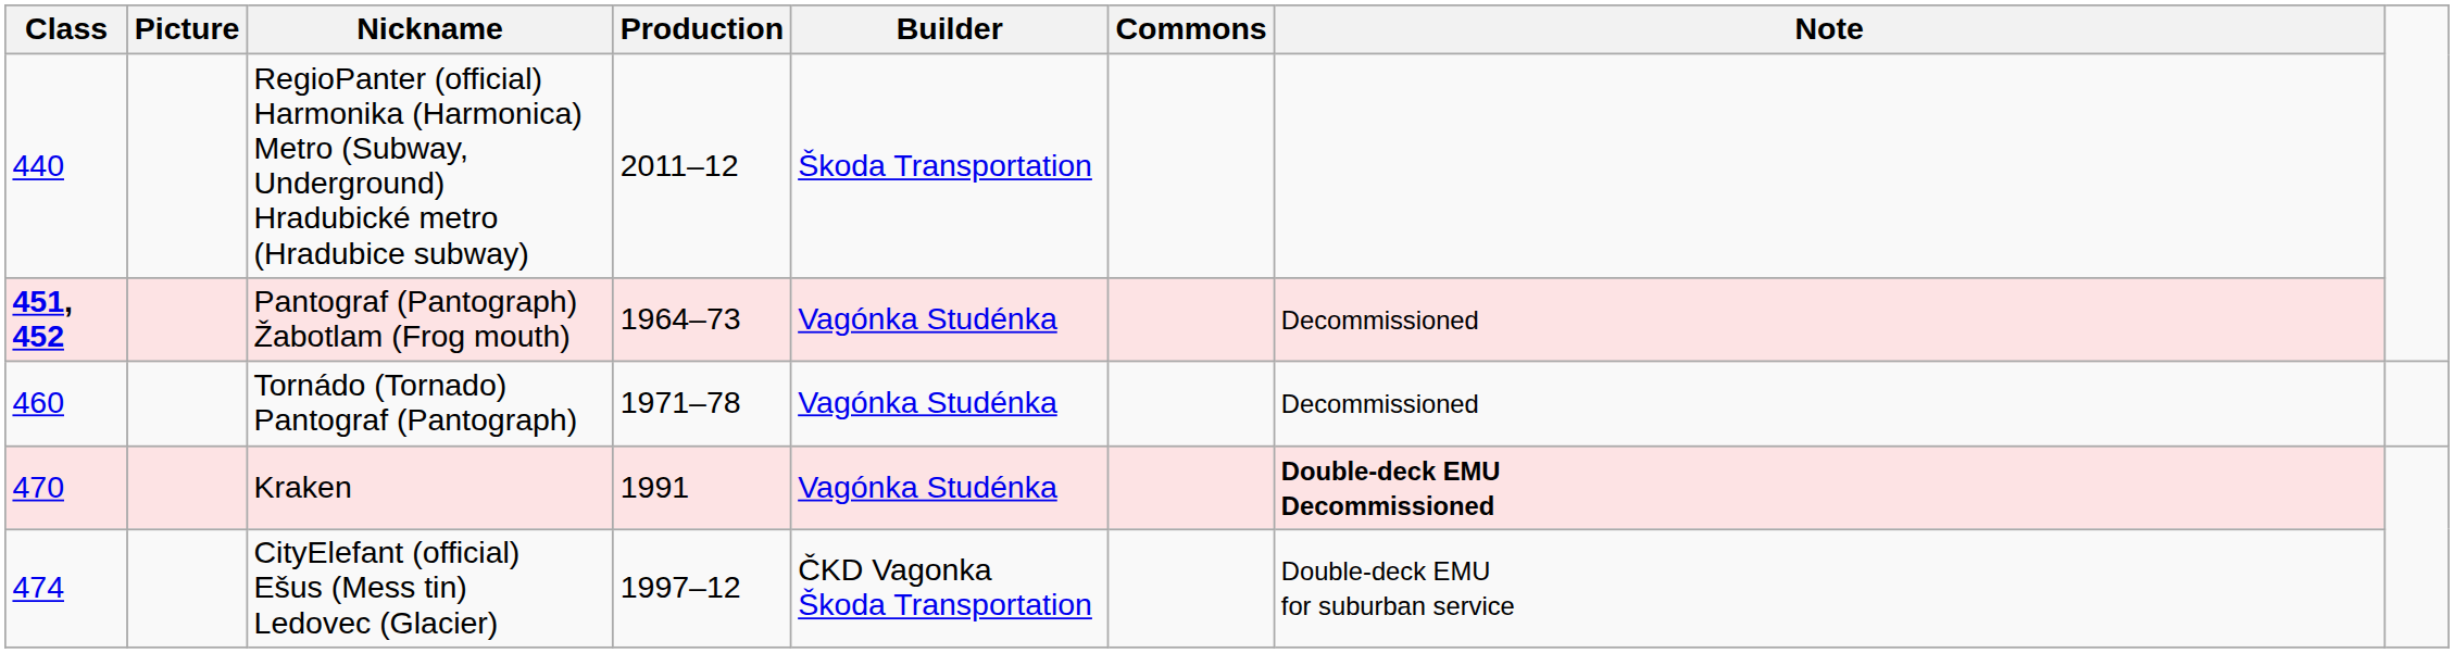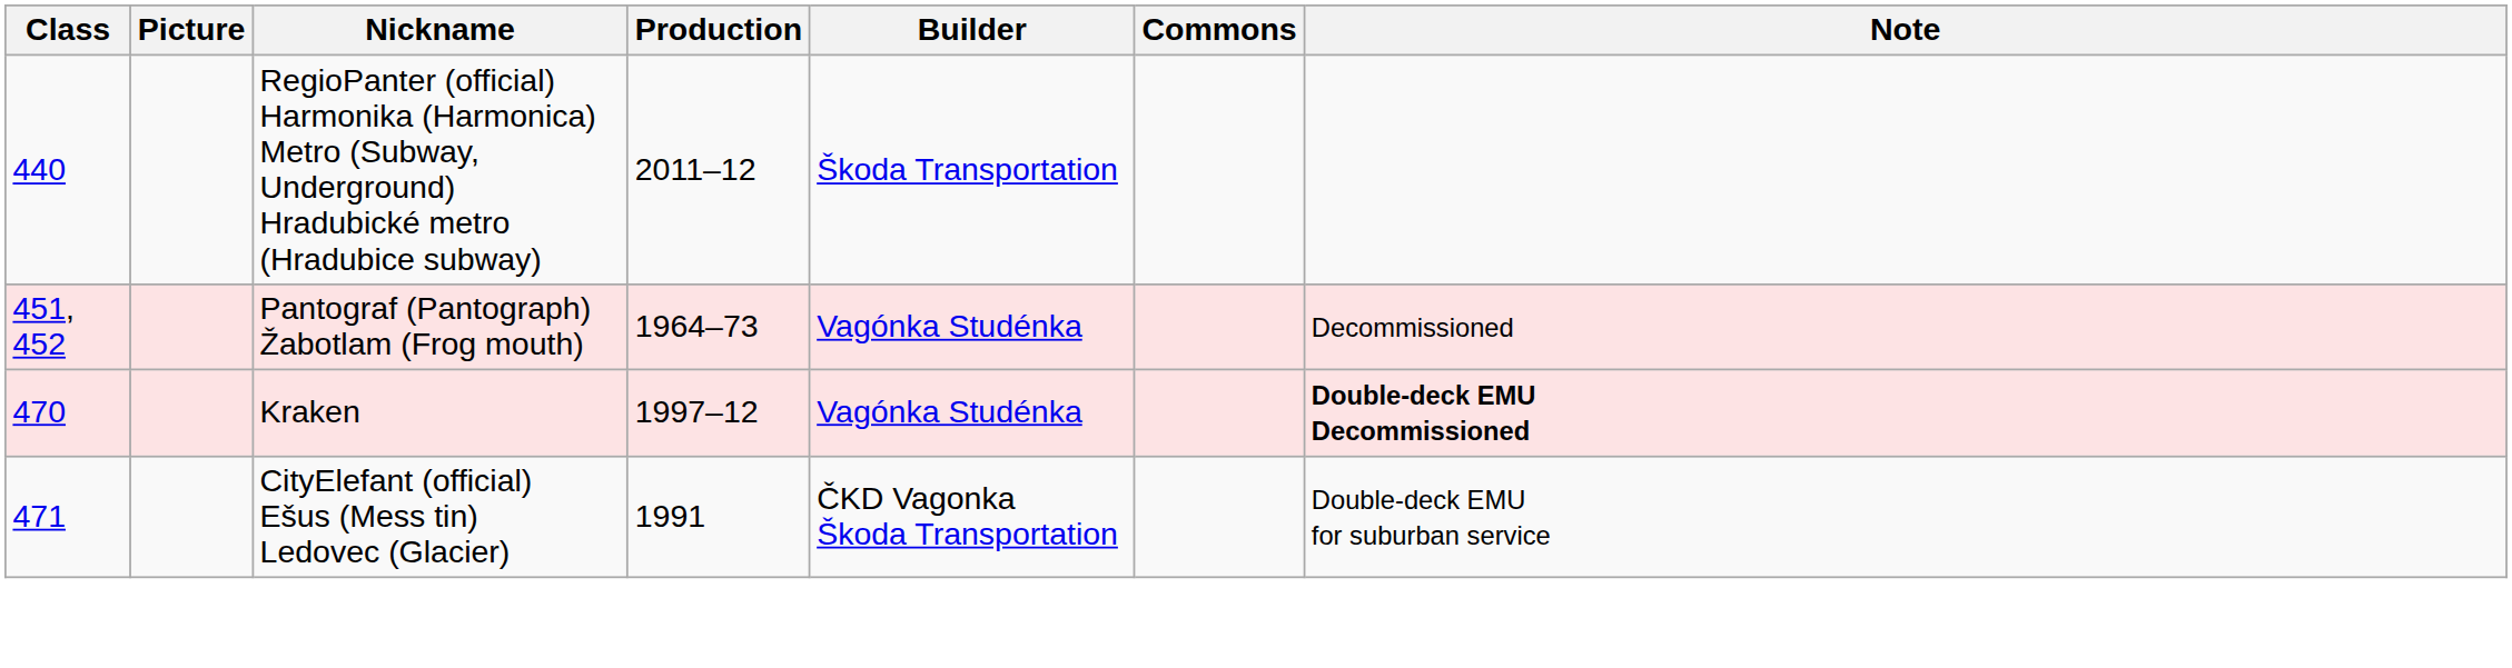Pantograf (Pantograph) Žabotlam (Frog mouth) | Class: bold -> normal
- row: 460 | Tornádo (Tornado) Pantograf (Pantograph) | 1971–78 | Vagónka Studénka | Decommissioned
Kraken | Production: 1991 -> 1997–12
CityElefant (official) Ešus (Mess tin) Ledovec (Glacier) | Class: 474 -> 471
CityElefant (official) Ešus (Mess tin) Ledovec (Glacier) | Production: 1997–12 -> 1991
